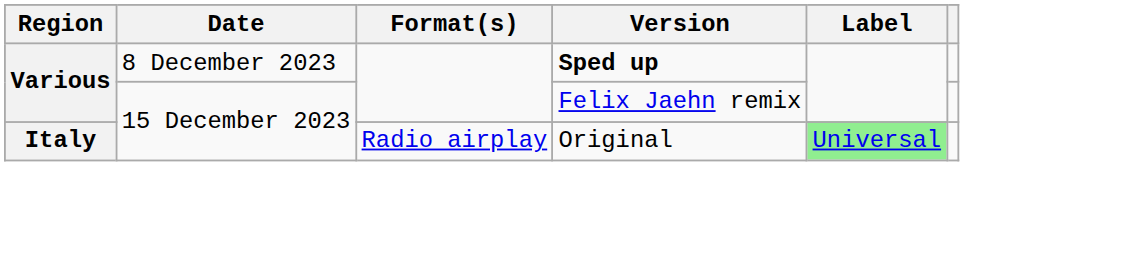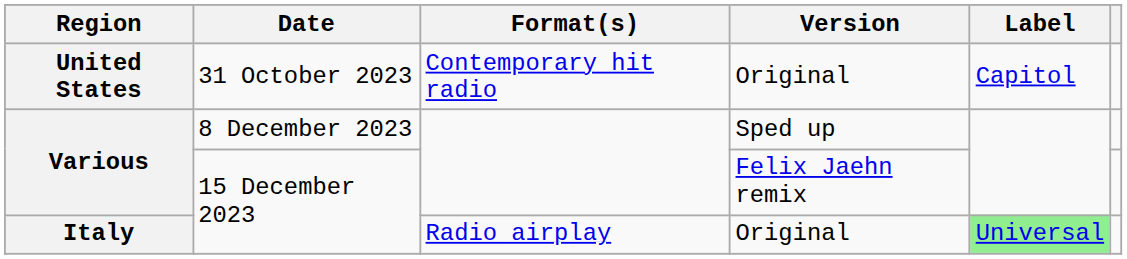+ row: United States | 31 October 2023 | Contemporary hit radio | Original | Capitol
Various / 8 December 2023 | Version: bold -> normal
